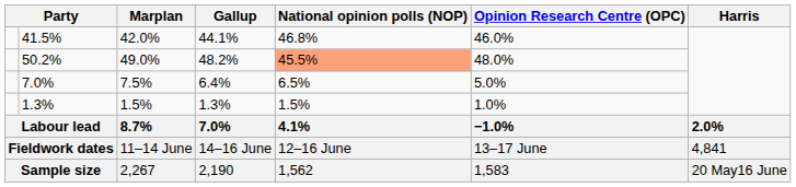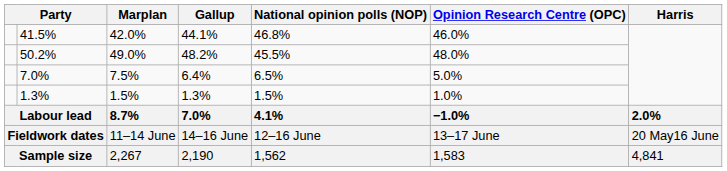50.2% | National opinion polls (NOP): lightsalmon background -> no background
Fieldwork dates | Harris: 4,841 -> 20 May16 June
Sample size | Harris: 20 May16 June -> 4,841
